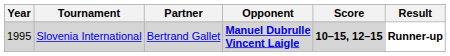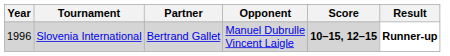Slovenia International | Year: 1995 -> 1996
Slovenia International | Opponent: bold -> normal
